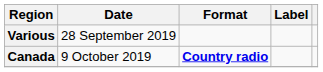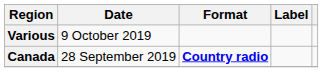Various | Date: 28 September 2019 -> 9 October 2019
Canada | Date: 9 October 2019 -> 28 September 2019
